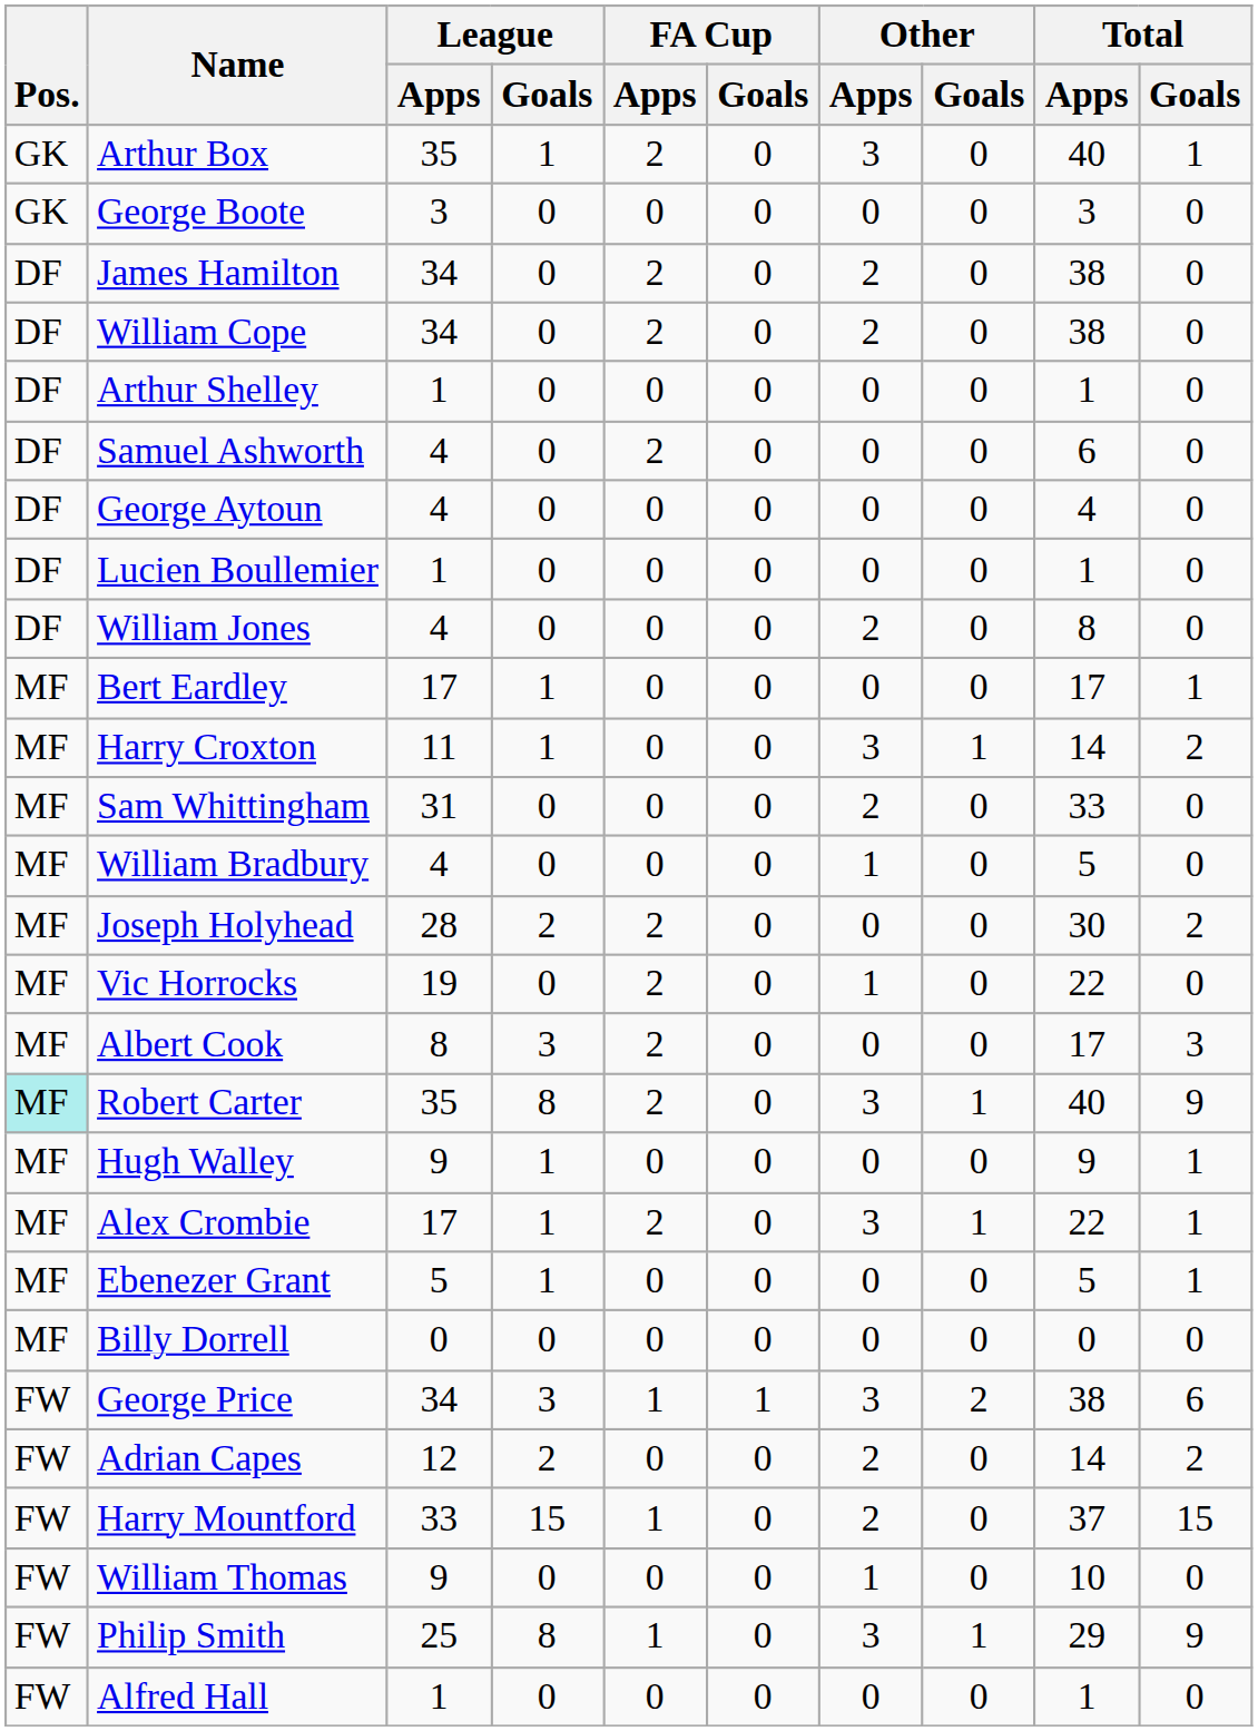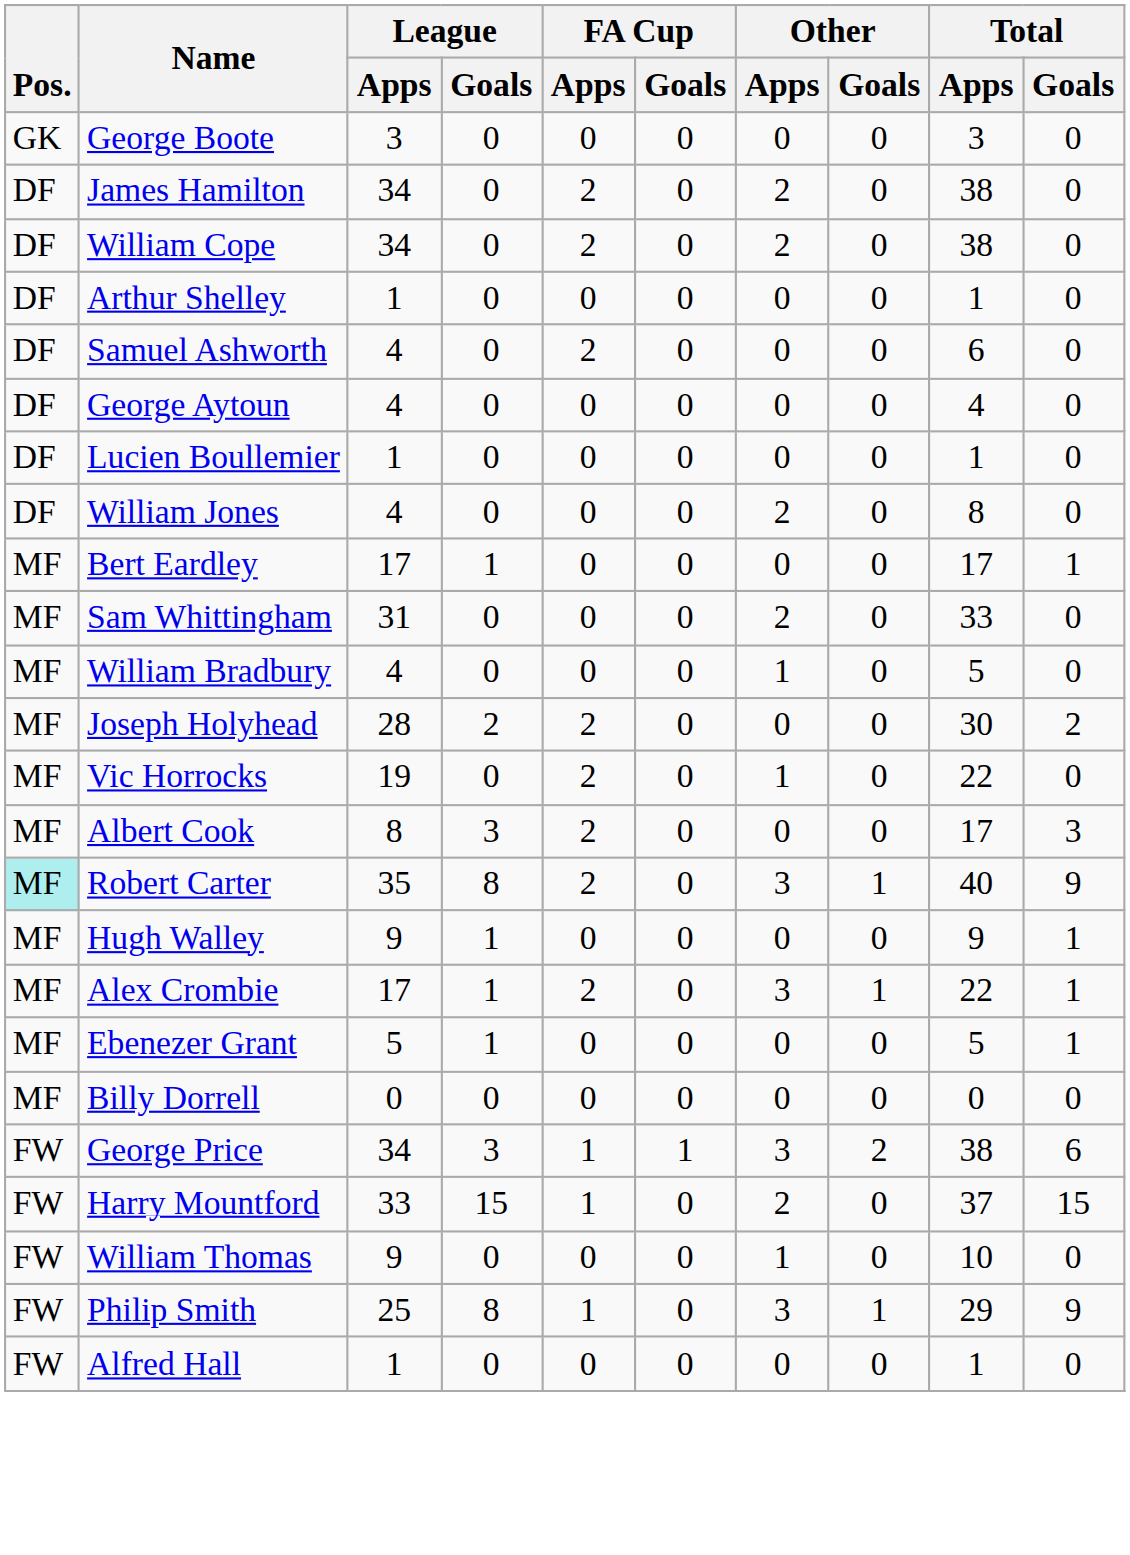- row: GK | Arthur Box | 35 | 1 | 2 | 0 | 3 | 0 | 40 | 1
- row: MF | Harry Croxton | 11 | 1 | 0 | 0 | 3 | 1 | 14 | 2
- row: FW | Adrian Capes | 12 | 2 | 0 | 0 | 2 | 0 | 14 | 2
